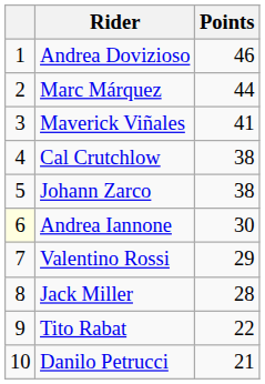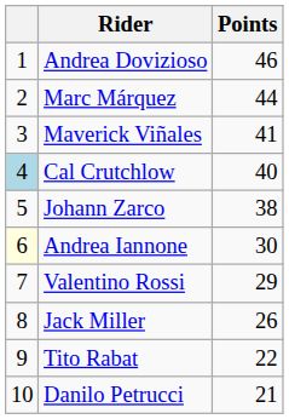Cal Crutchlow | column 1: no background -> lightblue background
Cal Crutchlow | Points: 38 -> 40
Jack Miller | Points: 28 -> 26
